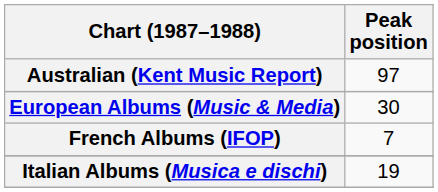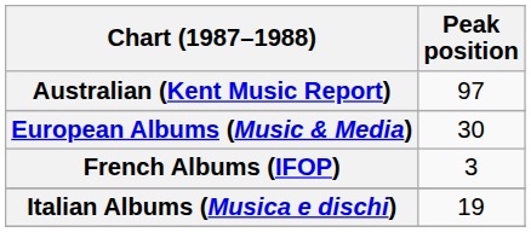French Albums (IFOP) | Peak position: 7 -> 3
